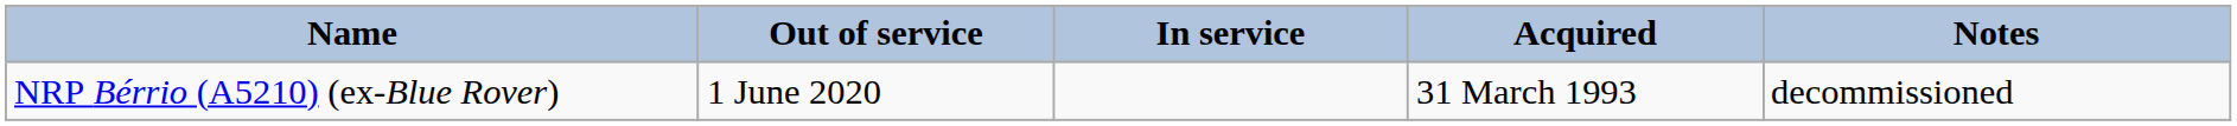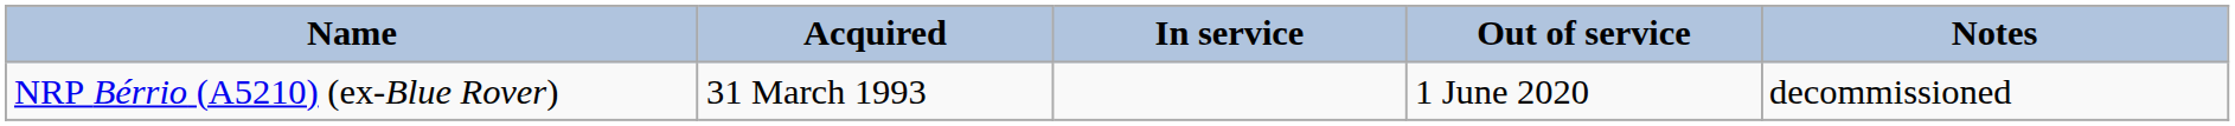columns swapped: Acquired <-> Out of service
